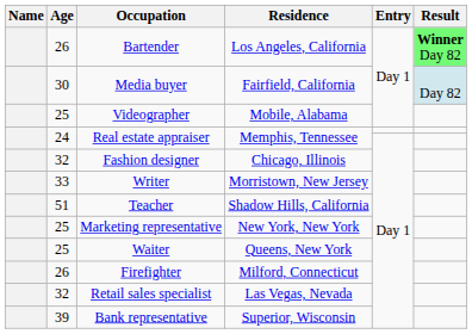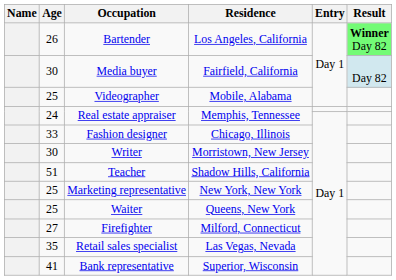Fashion designer | Age: 32 -> 33
Writer | Age: 33 -> 30
Firefighter | Age: 26 -> 27
Retail sales specialist | Age: 32 -> 35
Bank representative | Age: 39 -> 41
